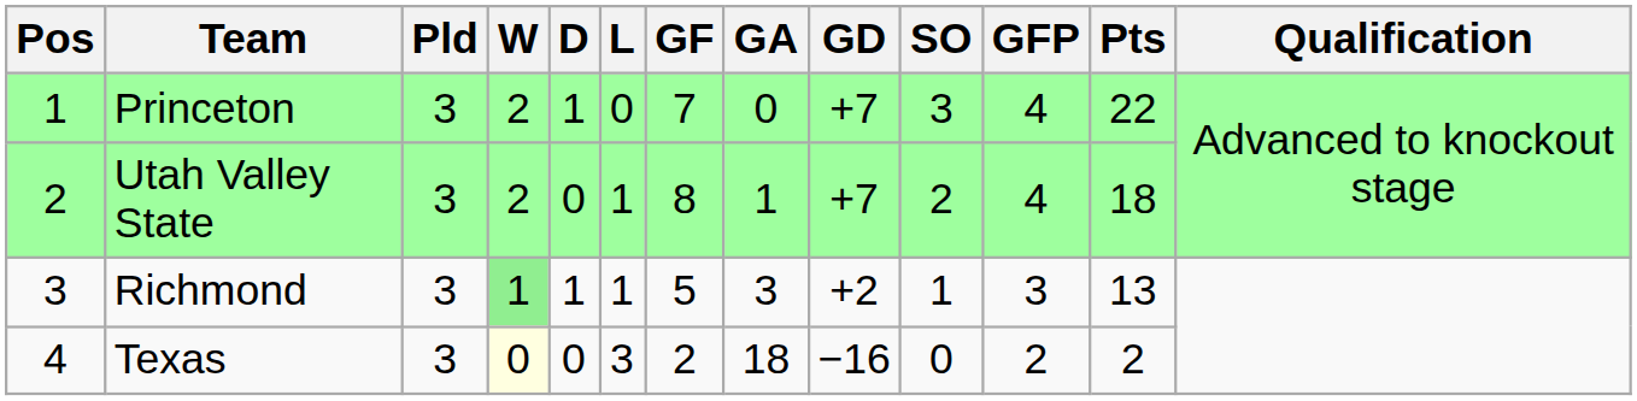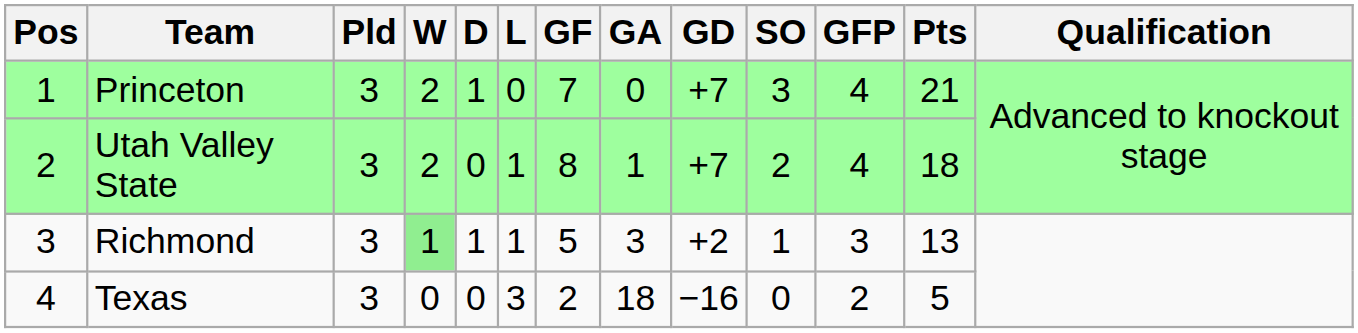Princeton | Pts: 22 -> 21
Texas | W: lightyellow background -> no background
Texas | Pts: 2 -> 5
